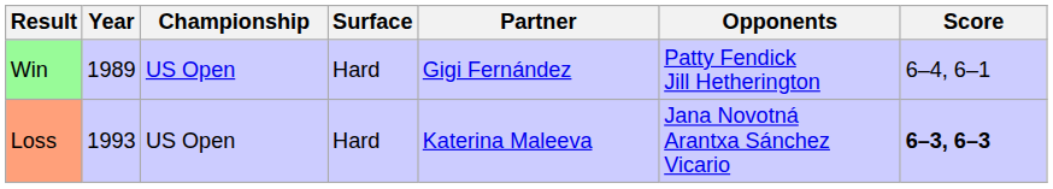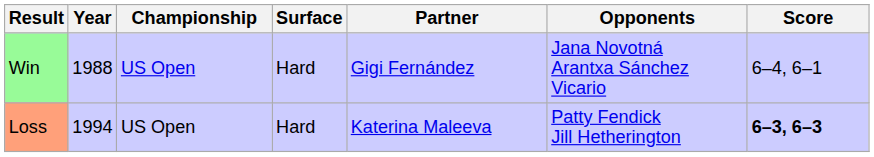Win | Year: 1989 -> 1988
Win | Opponents: Patty Fendick Jill Hetherington -> Jana Novotná Arantxa Sánchez Vicario
Loss | Year: 1993 -> 1994
Loss | Opponents: Jana Novotná Arantxa Sánchez Vicario -> Patty Fendick Jill Hetherington
